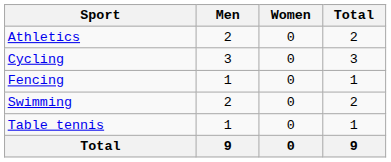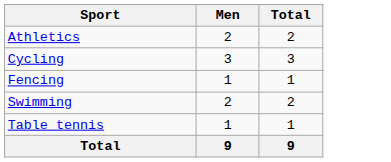- column: Women | 0 | 0 | 0 | 0 | 0 | 0
